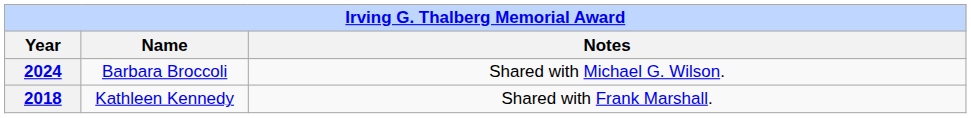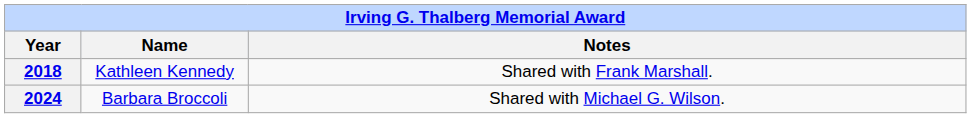rows swapped: 2018 <-> 2024
